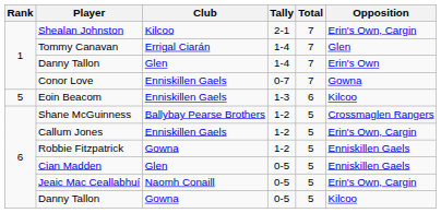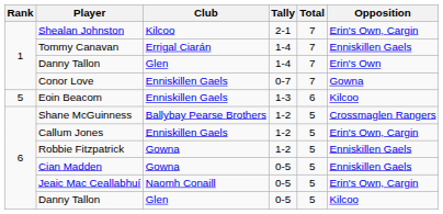Tommy Canavan | Opposition: Glen -> Enniskillen Gaels
Cian Madden | Club: Glen -> Gowna
Danny Tallon / 0-5 | Club: Gowna -> Glen
